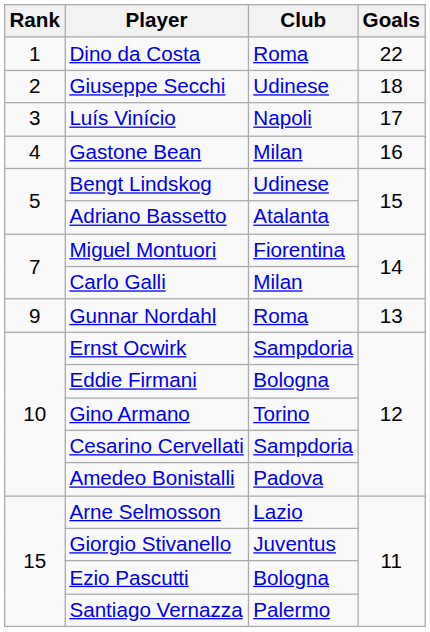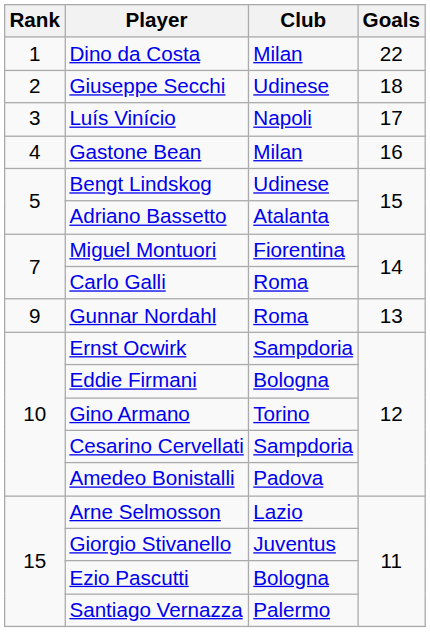Dino da Costa | Club: Roma -> Milan
Carlo Galli | Club: Milan -> Roma
